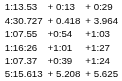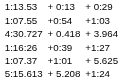rows swapped: 1:07.55 <-> 4:30.727
1:16:26 | column 5: +1:01 -> +0:39
1:07.37 | column 5: +0:39 -> +1:01
1:07.37 | column 7: +1:24 -> + 5.625
5:15.613 | column 7: + 5.625 -> +1:24
